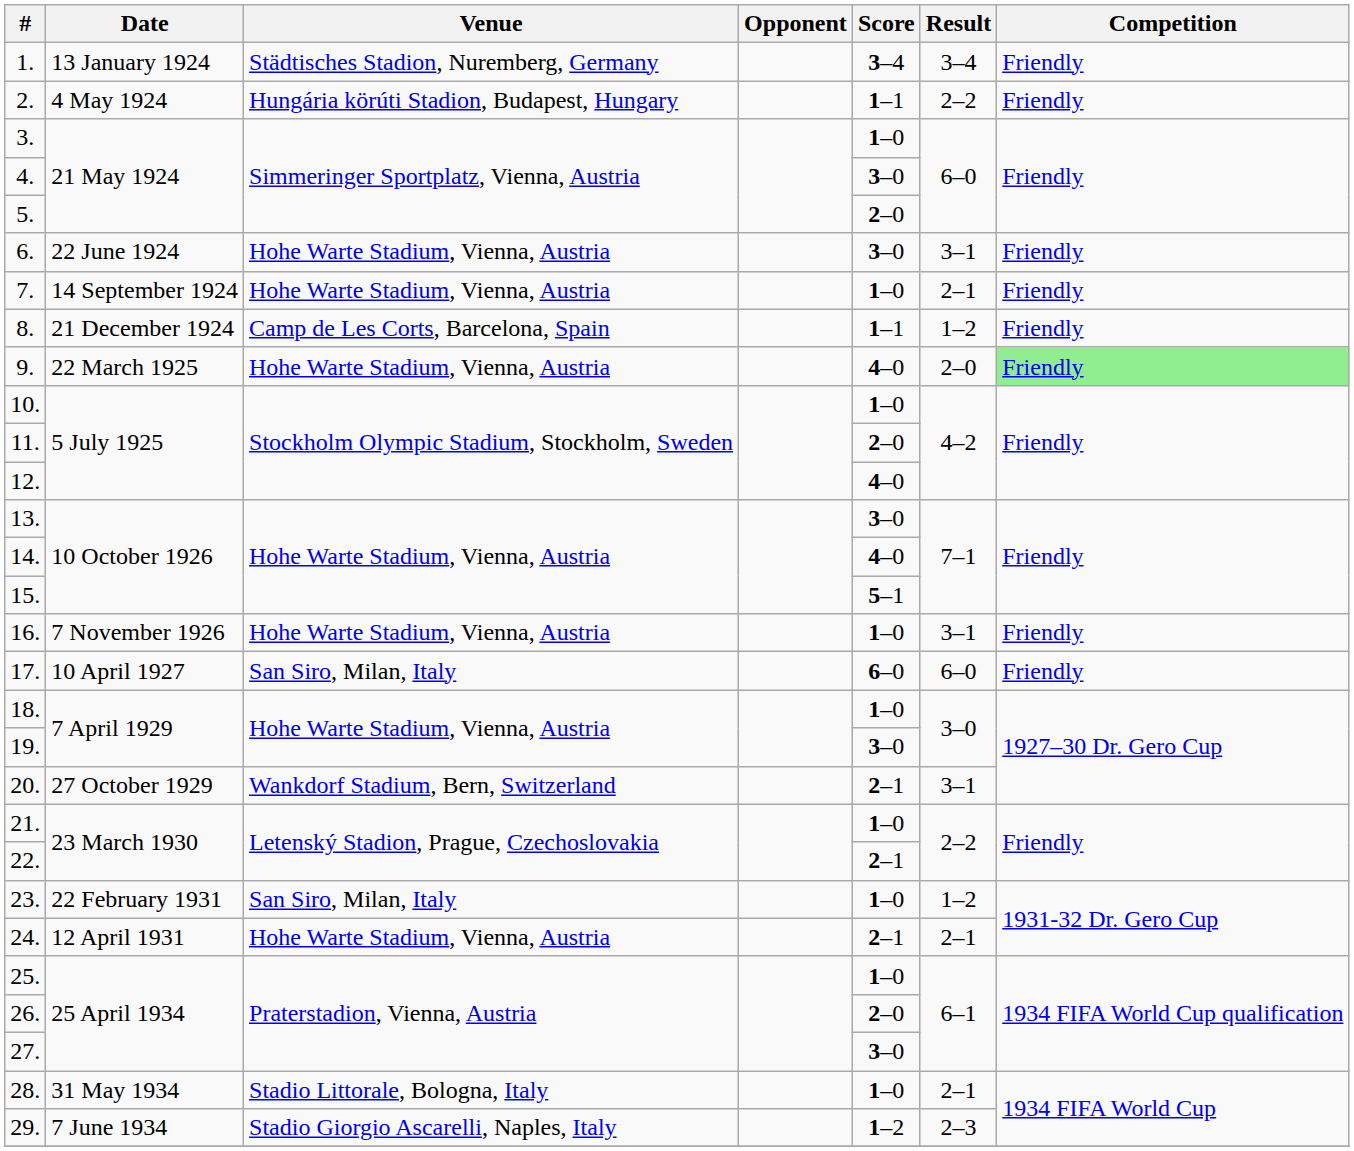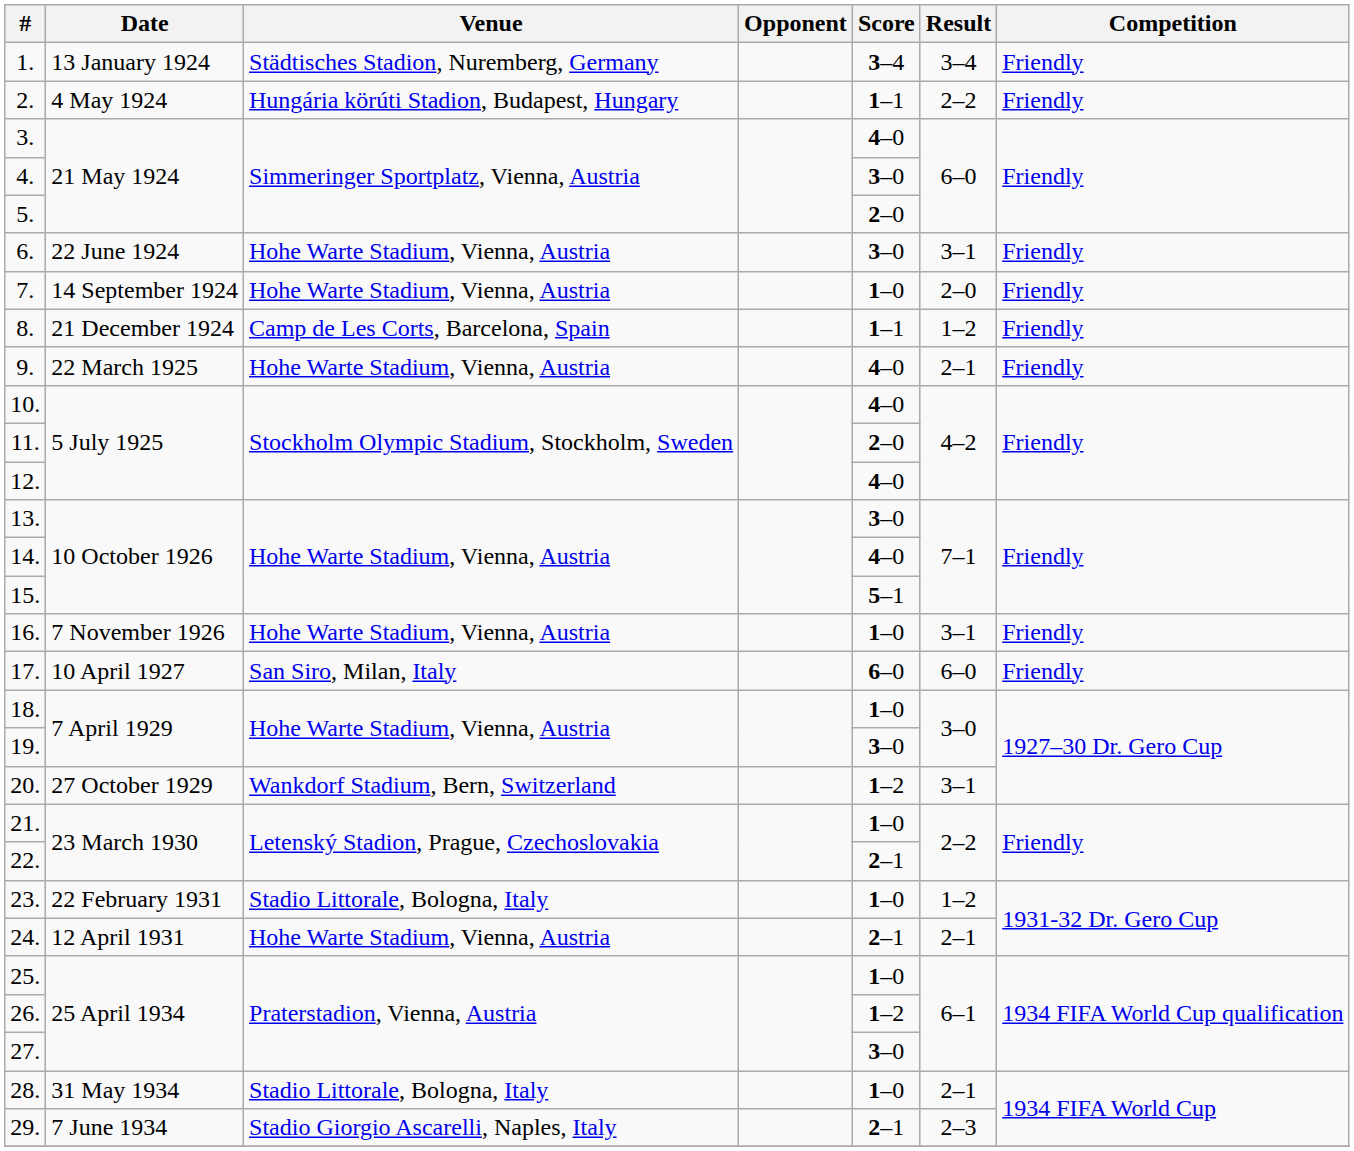3. | Score: 1–0 -> 4–0
7. | Result: 2–1 -> 2–0
9. | Result: 2–0 -> 2–1
9. | Competition: lightgreen background -> no background
10. | Score: 1–0 -> 4–0
20. | Score: 2–1 -> 1–2
23. | Venue: San Siro, Milan, Italy -> Stadio Littorale, Bologna, Italy
26. | Score: 2–0 -> 1–2
29. | Score: 1–2 -> 2–1
